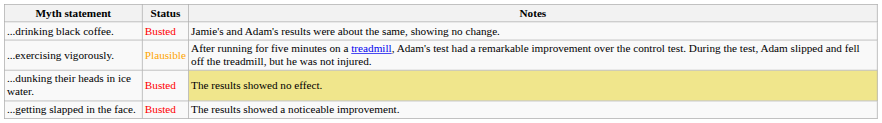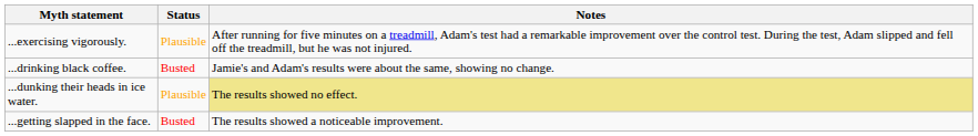rows swapped: ...drinking black coffee. <-> ...exercising vigorously.
...dunking their heads in ice water. | Status: Busted -> Plausible
